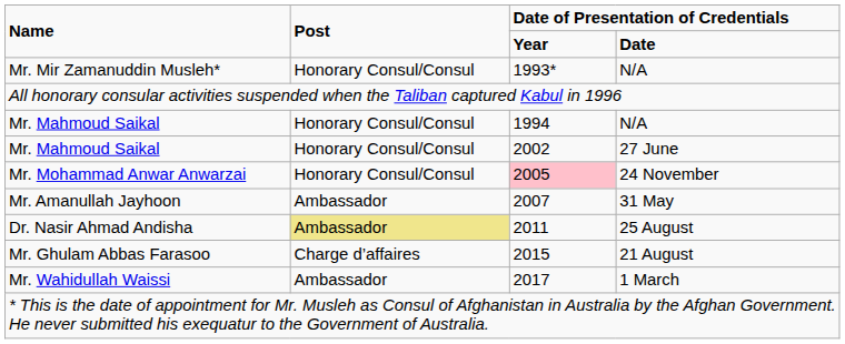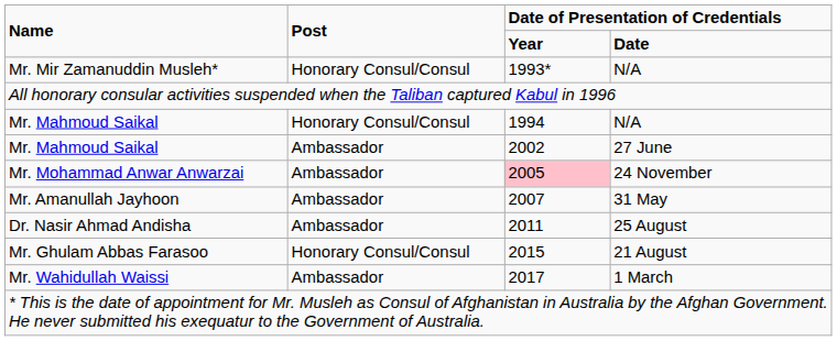Mr. Mahmoud Saikal / 27 June | Post: Honorary Consul/Consul -> Ambassador
Mr. Mohammad Anwar Anwarzai | Post: Honorary Consul/Consul -> Ambassador
Dr. Nasir Ahmad Andisha | Post: khaki background -> no background
Mr. Ghulam Abbas Farasoo | Post: Charge d’affaires -> Honorary Consul/Consul
